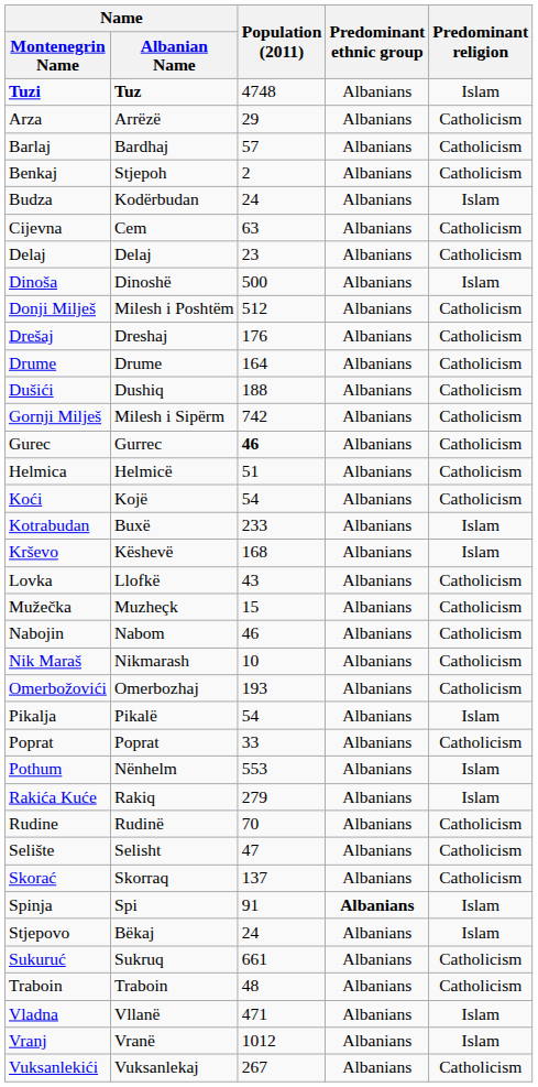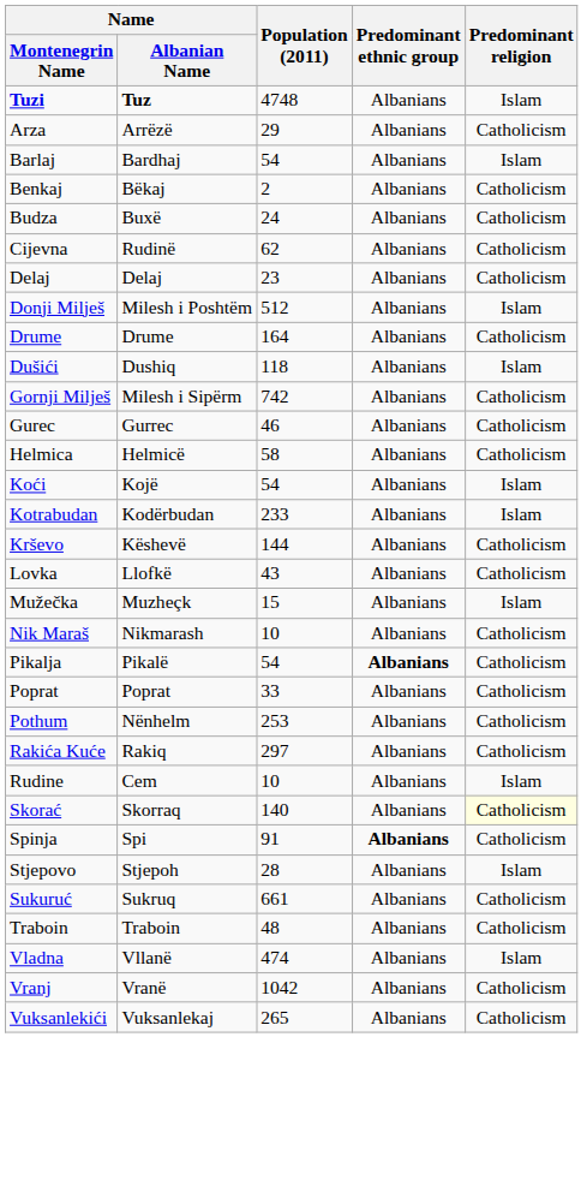Barlaj | Population (2011): 57 -> 54
Barlaj | Predominant religion: Catholicism -> Islam
Benkaj | Name / Albanian Name: Stjepoh -> Bëkaj
Budza | Name / Albanian Name: Kodërbudan -> Buxë
Budza | Predominant religion: Islam -> Catholicism
Cijevna | Name / Albanian Name: Cem -> Rudinë
Cijevna | Population (2011): 63 -> 62
- row: Dinoša | Dinoshë | 500 | Albanians | Islam
Donji Milješ | Predominant religion: Catholicism -> Islam
- row: Drešaj | Dreshaj | 176 | Albanians | Catholicism
Dušići | Population (2011): 188 -> 118
Dušići | Predominant religion: Catholicism -> Islam
Gurec | Population (2011): bold -> normal
Helmica | Population (2011): 51 -> 58
Koći | Predominant religion: Catholicism -> Islam
Kotrabudan | Name / Albanian Name: Buxë -> Kodërbudan
Krševo | Population (2011): 168 -> 144
Krševo | Predominant religion: Islam -> Catholicism
Mužečka | Predominant religion: Catholicism -> Islam
- row: Nabojin | Nabom | 46 | Albanians | Catholicism
- row: Omerbožovići | Omerbozhaj | 193 | Albanians | Catholicism
Pikalja | Predominant ethnic group: normal -> bold
Pikalja | Predominant religion: Islam -> Catholicism
Pothum | Population (2011): 553 -> 253
Pothum | Predominant religion: Islam -> Catholicism
Rakića Kuće | Population (2011): 279 -> 297
Rakića Kuće | Predominant religion: Islam -> Catholicism
Rudine | Name / Albanian Name: Rudinë -> Cem
Rudine | Population (2011): 70 -> 10
Rudine | Predominant religion: Catholicism -> Islam
- row: Selište | Selisht | 47 | Albanians | Catholicism
Skorać | Population (2011): 137 -> 140
Skorać | Predominant religion: no background -> lightyellow background
Spinja | Predominant religion: Islam -> Catholicism
Stjepovo | Name / Albanian Name: Bëkaj -> Stjepoh
Stjepovo | Population (2011): 24 -> 28
Vladna | Population (2011): 471 -> 474
Vranj | Population (2011): 1012 -> 1042
Vranj | Predominant religion: Islam -> Catholicism
Vuksanlekići | Population (2011): 267 -> 265
